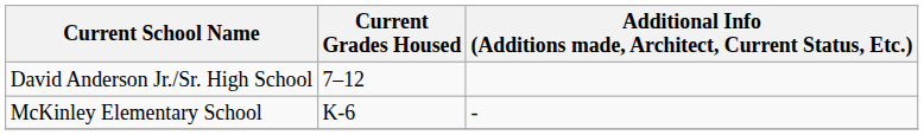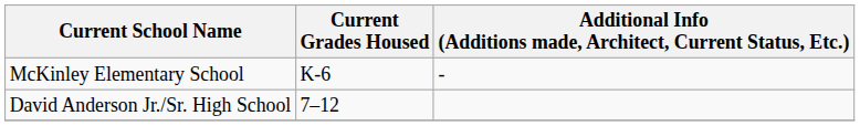rows swapped: David Anderson Jr./Sr. High School <-> McKinley Elementary School
